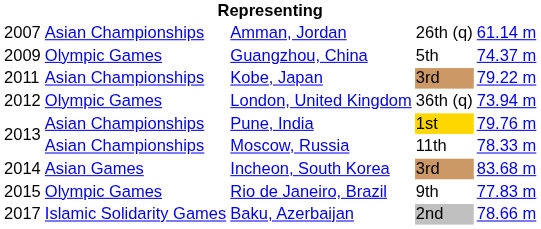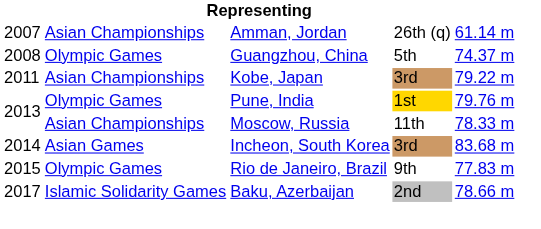Guangzhou, China | column 1: 2009 -> 2008
- row: 2012 | Olympic Games | London, United Kingdom | 36th (q) | 73.94 m
Pune, India | column 2: Asian Championships -> Olympic Games
